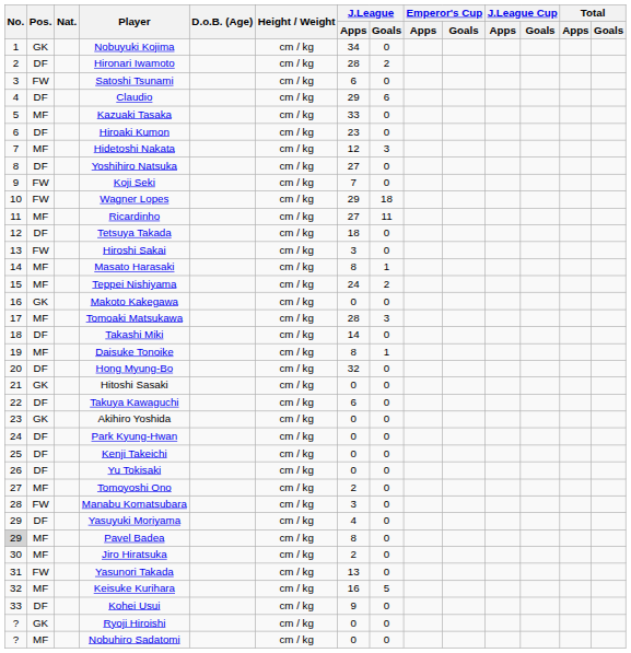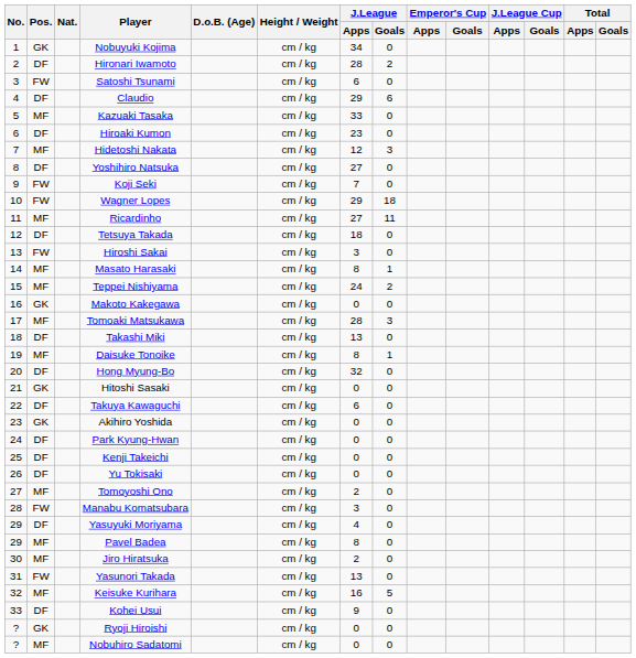Takashi Miki | J.League / Apps: 14 -> 13
Pavel Badea | No.: lightgrey background -> no background
